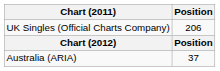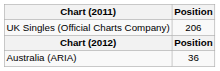Australia (ARIA) | Position: 37 -> 36
